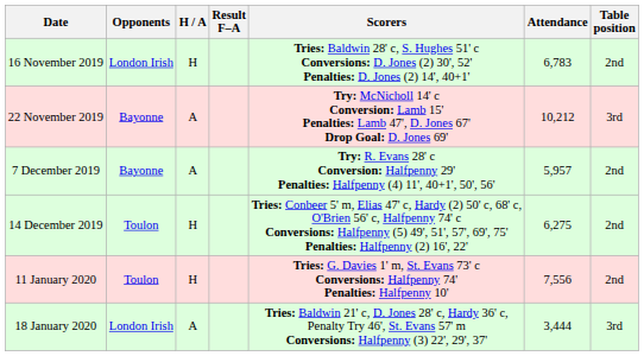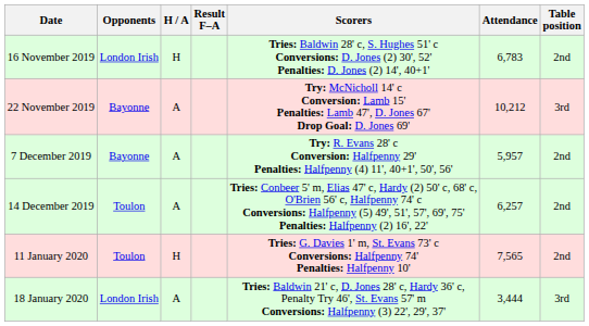14 December 2019 | H / A: H -> A
14 December 2019 | Attendance: 6,275 -> 6,257
11 January 2020 | Attendance: 7,556 -> 7,565
